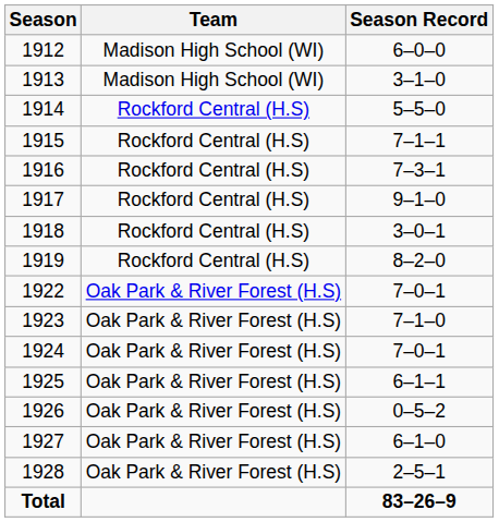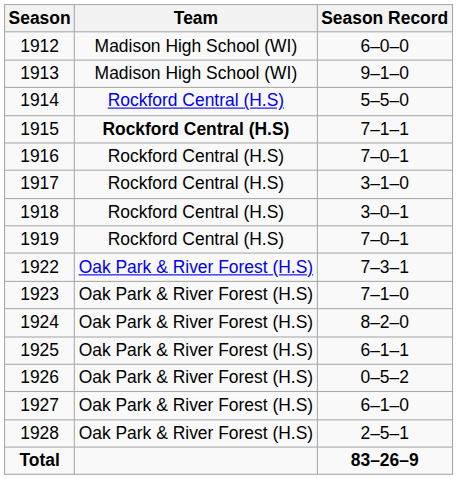1913 | Season Record: 3–1–0 -> 9–1–0
1915 | Team: normal -> bold
1916 | Season Record: 7–3–1 -> 7–0–1
1917 | Season Record: 9–1–0 -> 3–1–0
1919 | Season Record: 8–2–0 -> 7–0–1
1922 | Season Record: 7–0–1 -> 7–3–1
1924 | Season Record: 7–0–1 -> 8–2–0
